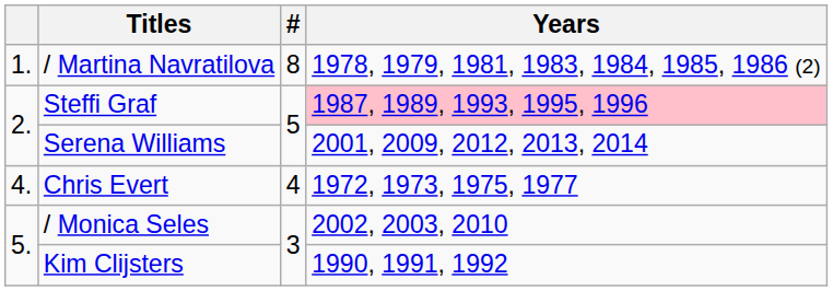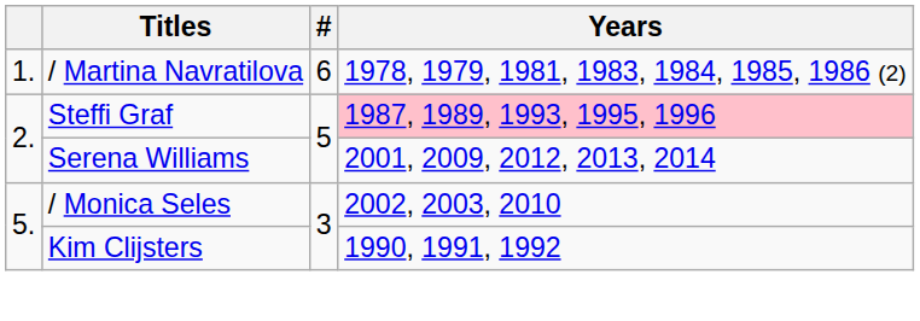/ Martina Navratilova | #: 8 -> 6
- row: 4. | Chris Evert | 4 | 1972, 1973, 1975, 1977
